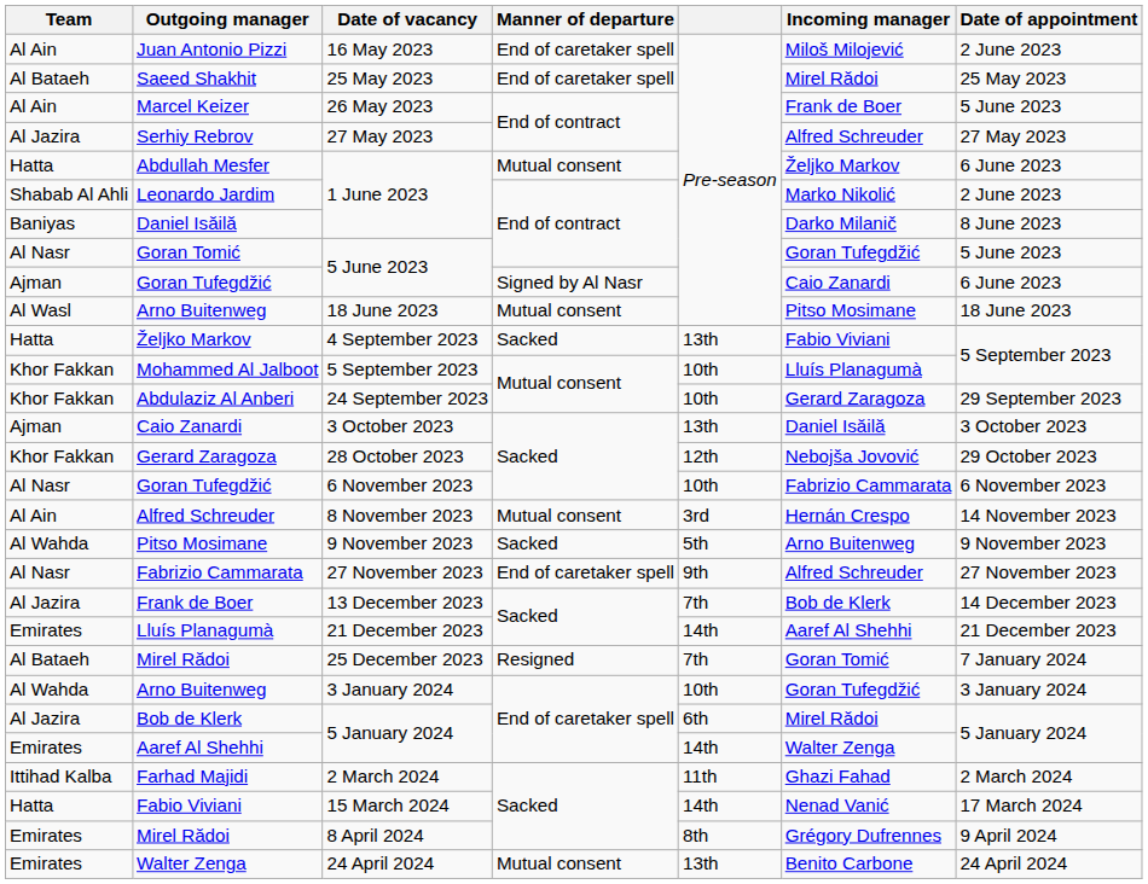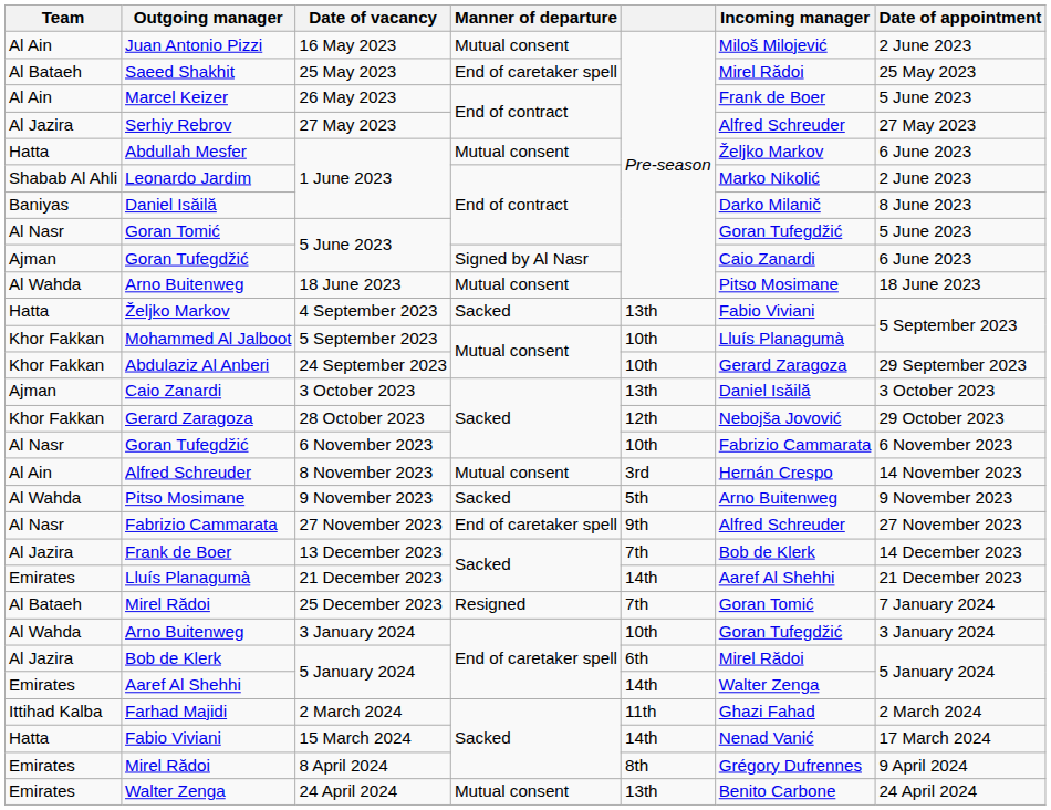Juan Antonio Pizzi | Manner of departure: End of caretaker spell -> Mutual consent
Arno Buitenweg / 18 June 2023 | Team: Al Wasl -> Al Wahda
